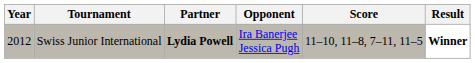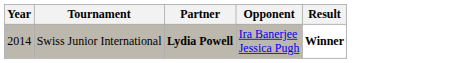- column: Score | 11–10, 11–8, 7–11, 11–5
Swiss Junior International | Year: 2012 -> 2014
